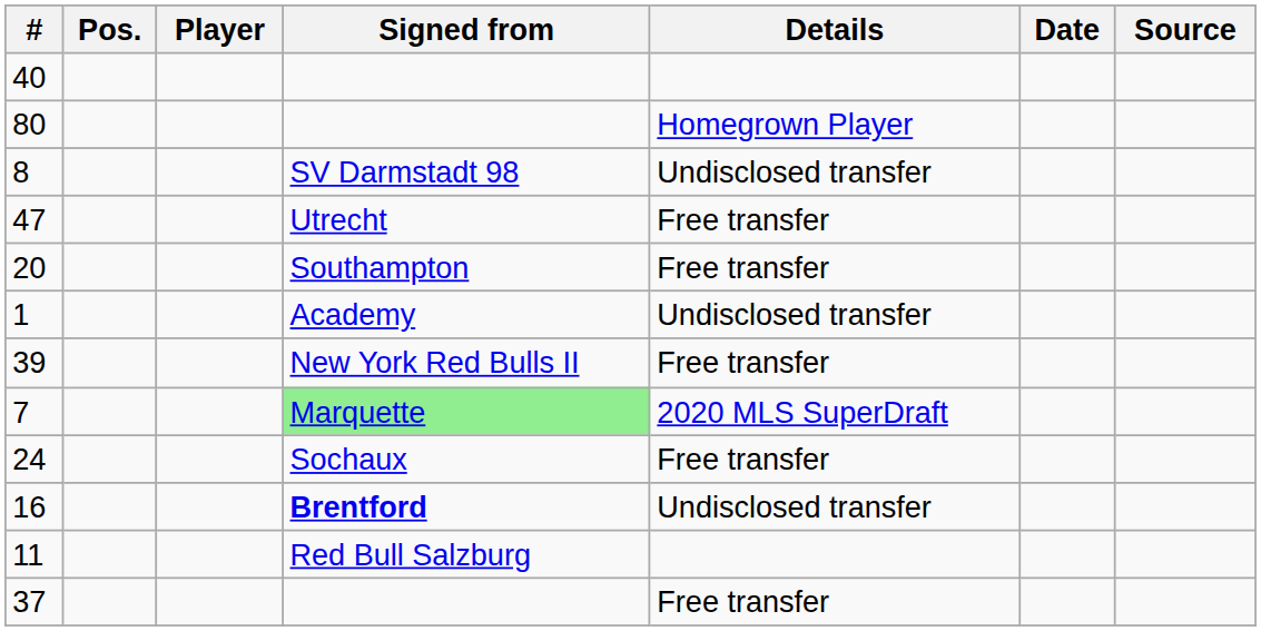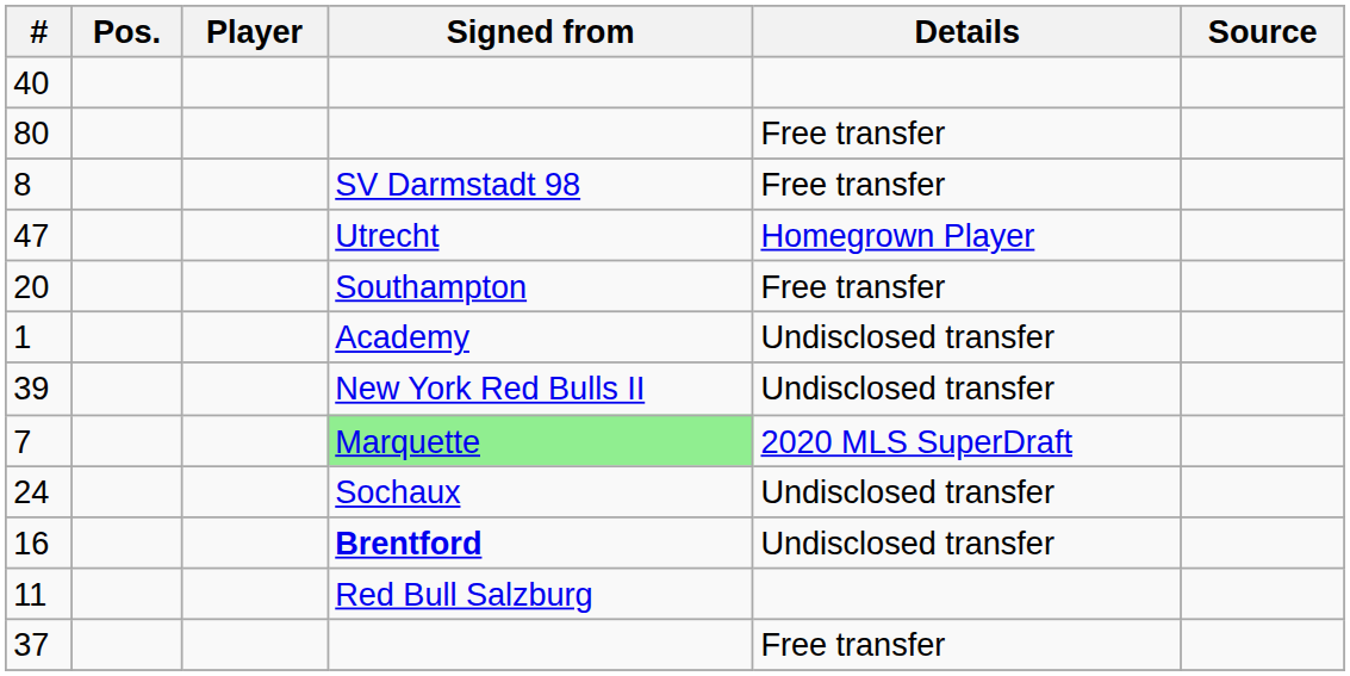- column: Date
80 | Details: Homegrown Player -> Free transfer
8 | Details: Undisclosed transfer -> Free transfer
47 | Details: Free transfer -> Homegrown Player
39 | Details: Free transfer -> Undisclosed transfer
24 | Details: Free transfer -> Undisclosed transfer
